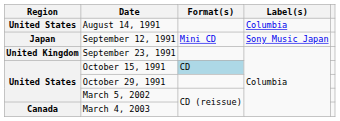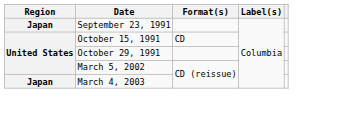- row: United States | August 14, 1991 | Columbia
- row: Japan | September 12, 1991 | Mini CD | Sony Music Japan
September 23, 1991 | Region: United Kingdom -> Japan
October 15, 1991 | Format(s): lightblue background -> no background
March 4, 2003 | Region: Canada -> Japan
